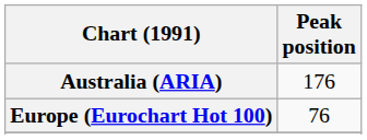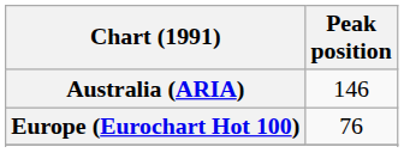Australia (ARIA) | Peak position: 176 -> 146
